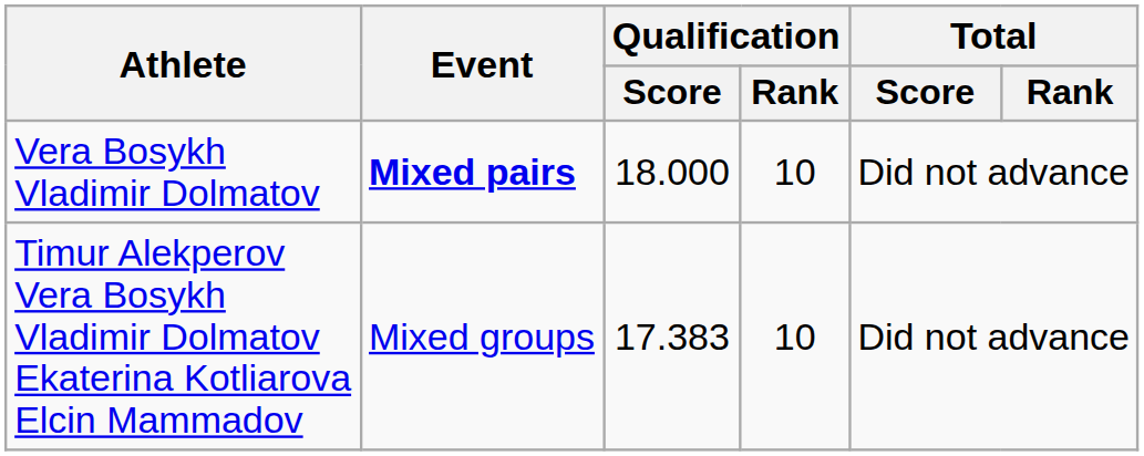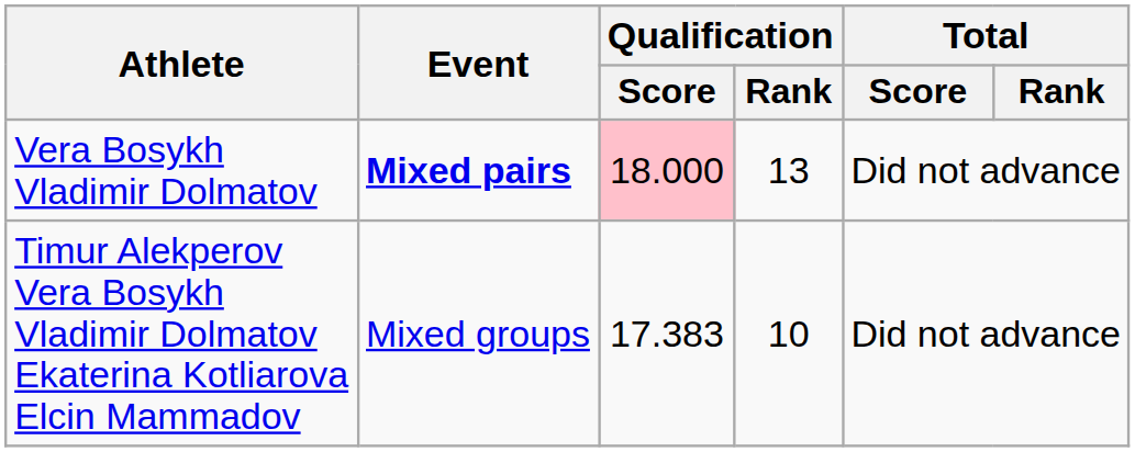Vera Bosykh Vladimir Dolmatov | Qualification / Score: no background -> pink background
Vera Bosykh Vladimir Dolmatov | Qualification / Rank: 10 -> 13
